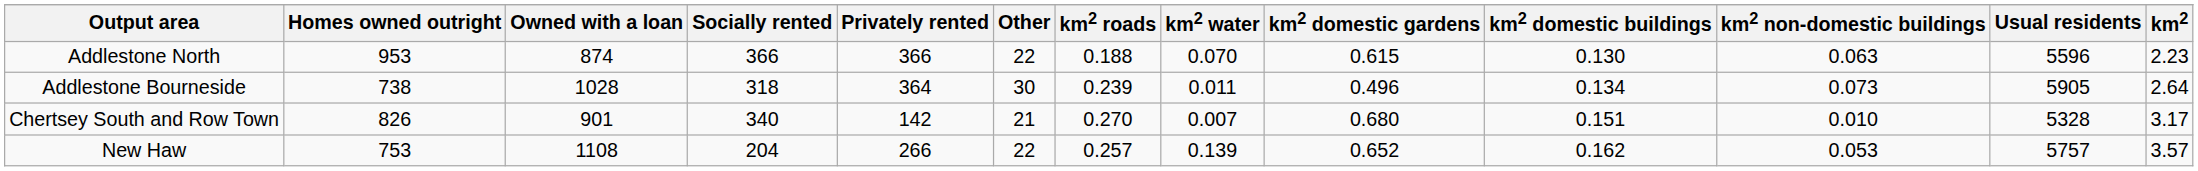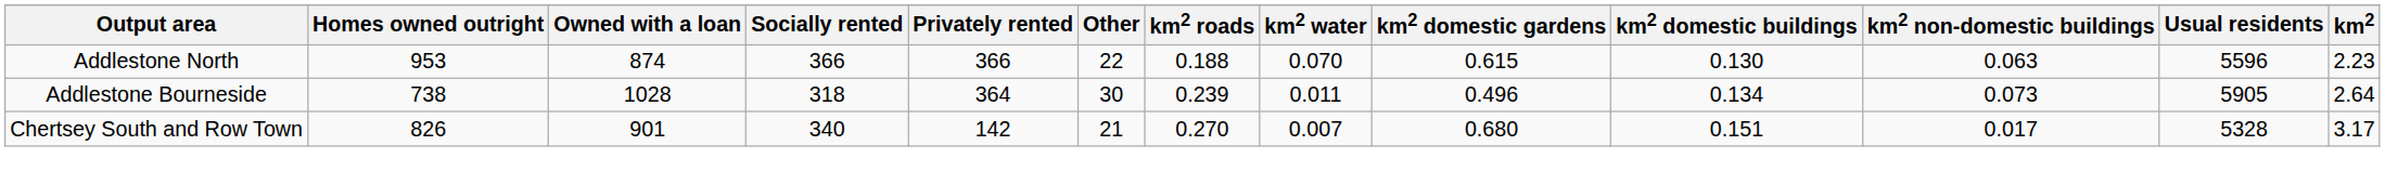Chertsey South and Row Town | km2 non-domestic buildings: 0.010 -> 0.017
- row: New Haw | 753 | 1108 | 204 | 266 | 22 | 0.257 | 0.139 | 0.652 | 0.162 | 0.053 | 5757 | 3.57
